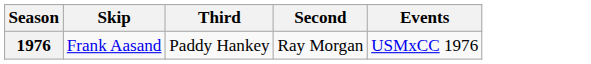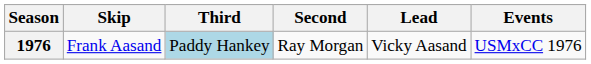+ column: Lead | Vicky Aasand
1976 | Third: no background -> lightblue background
